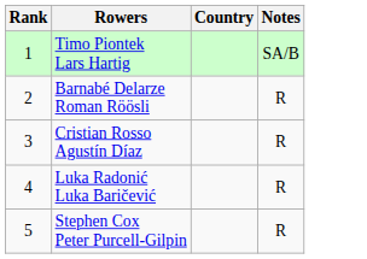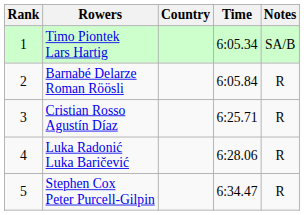+ column: Time | 6:05.34 | 6:05.84 | 6:25.71 | 6:28.06 | 6:34.47
